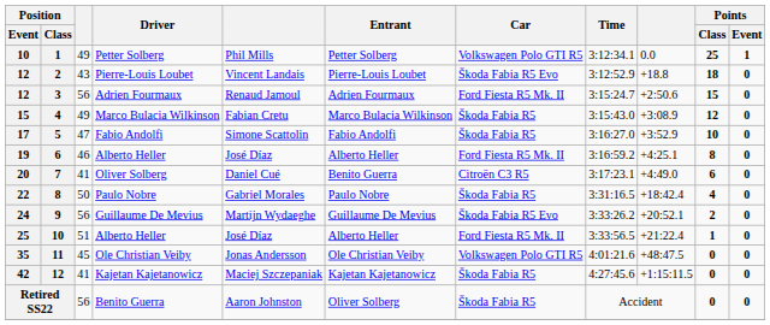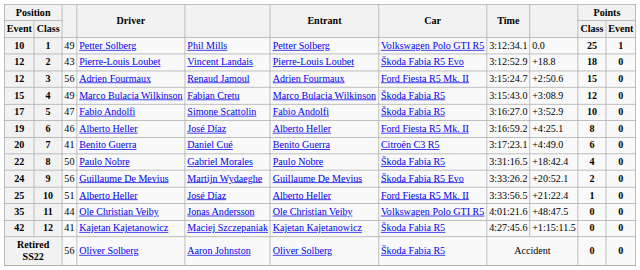7 | Driver: Oliver Solberg -> Benito Guerra
11 | column 3: 45 -> 44
Retired SS22 | Driver: Benito Guerra -> Oliver Solberg
